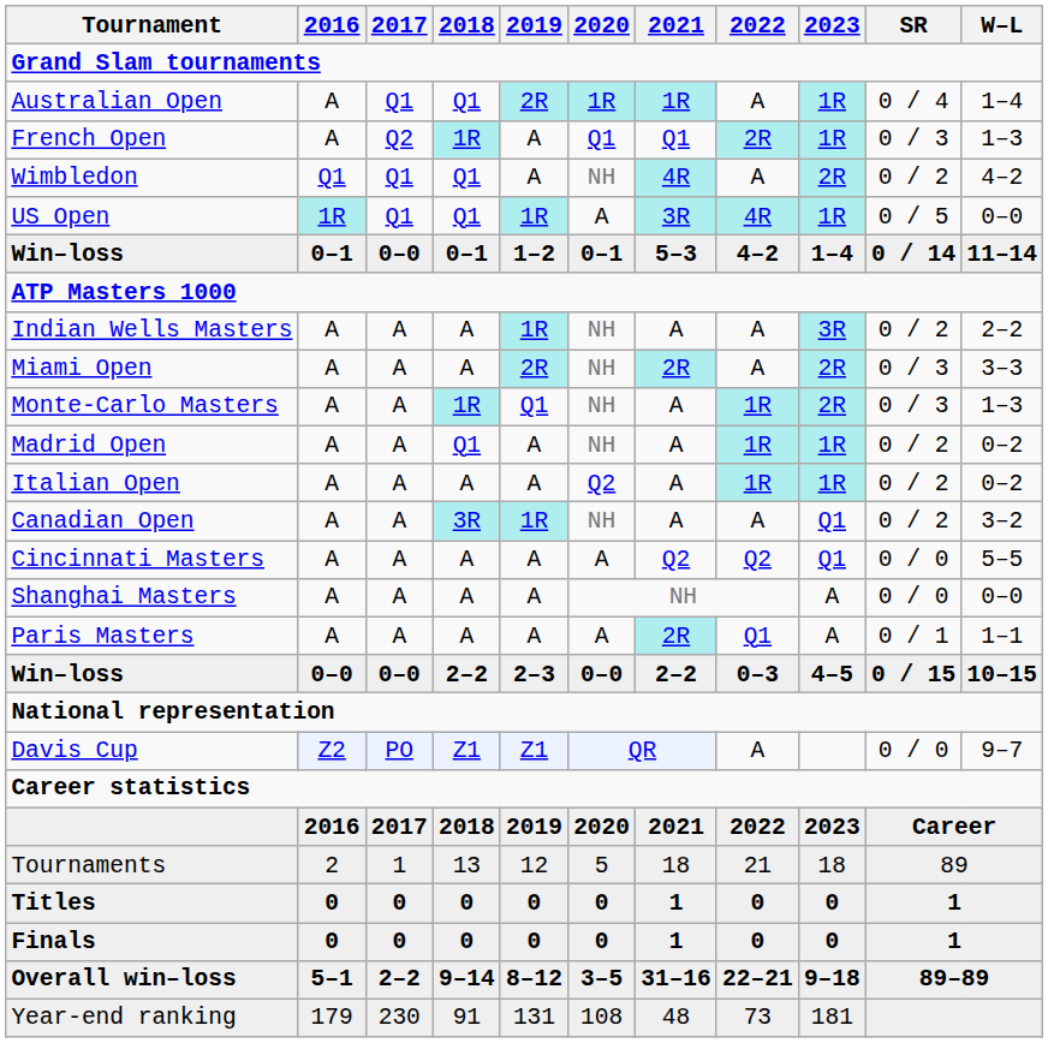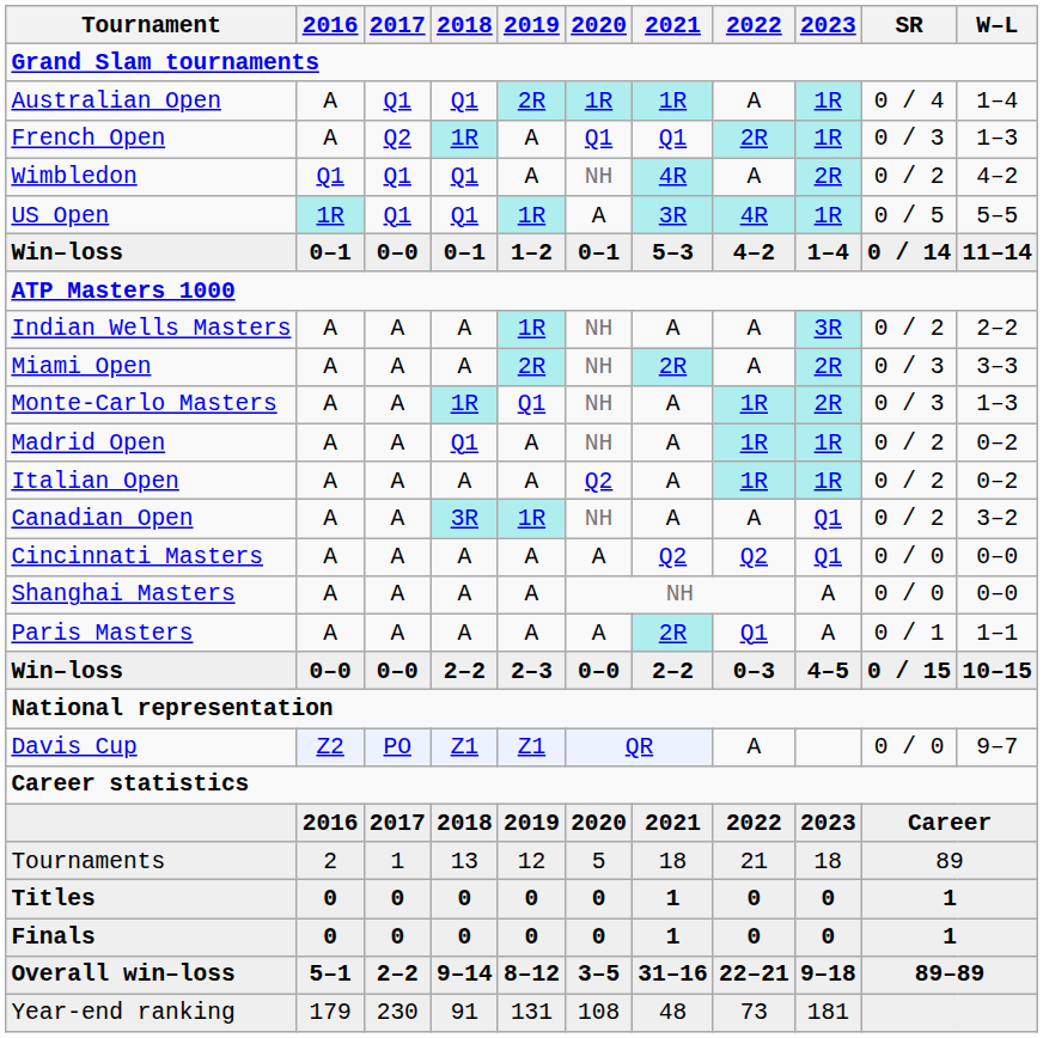US Open | W–L: 0–0 -> 5–5
Cincinnati Masters | W–L: 5–5 -> 0–0
